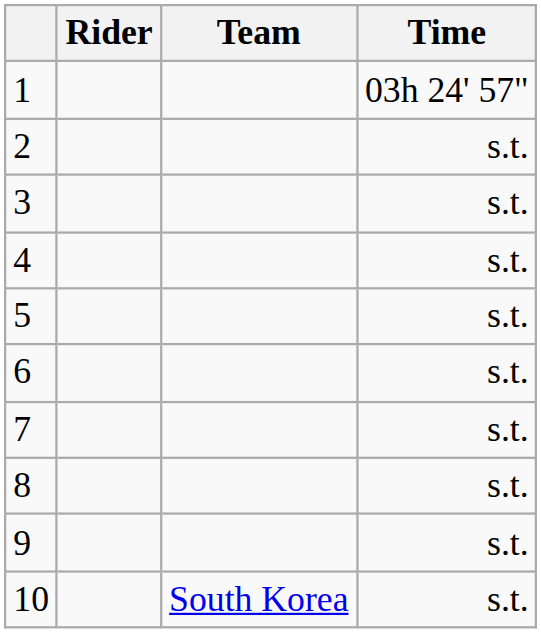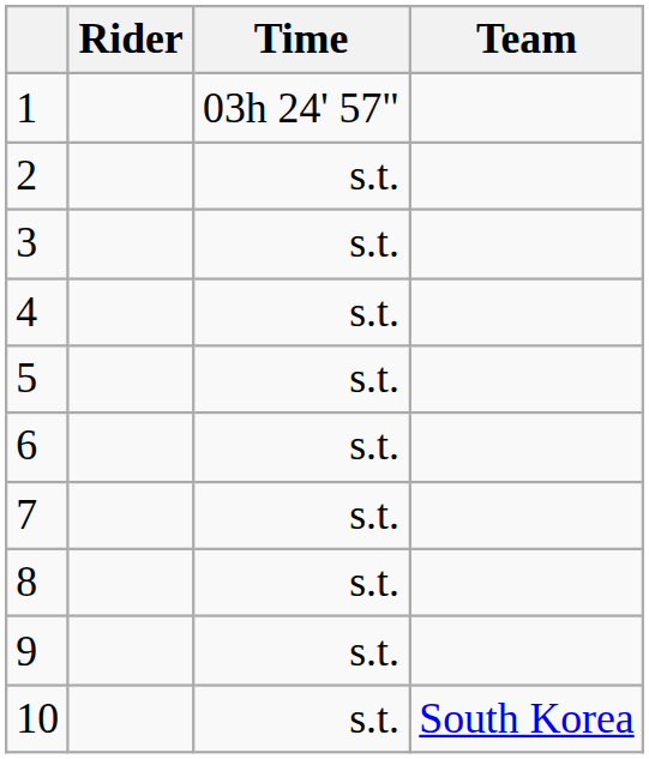columns swapped: Team <-> Time
